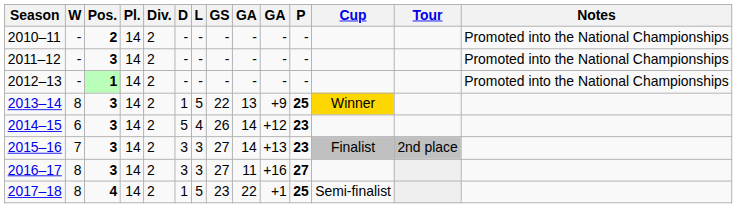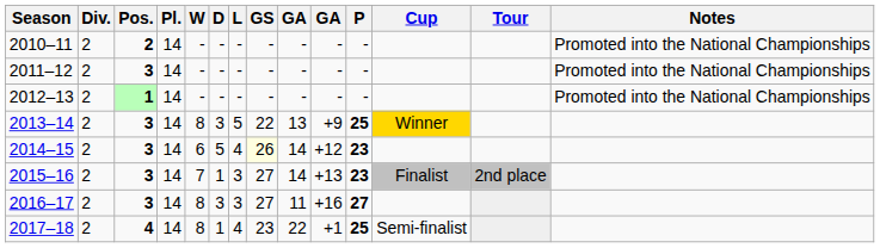columns swapped: Div. <-> W
2013–14 | D: 1 -> 3
2014–15 | GS: no background -> lightyellow background
2015–16 | D: 3 -> 1
2017–18 | L: 5 -> 4
